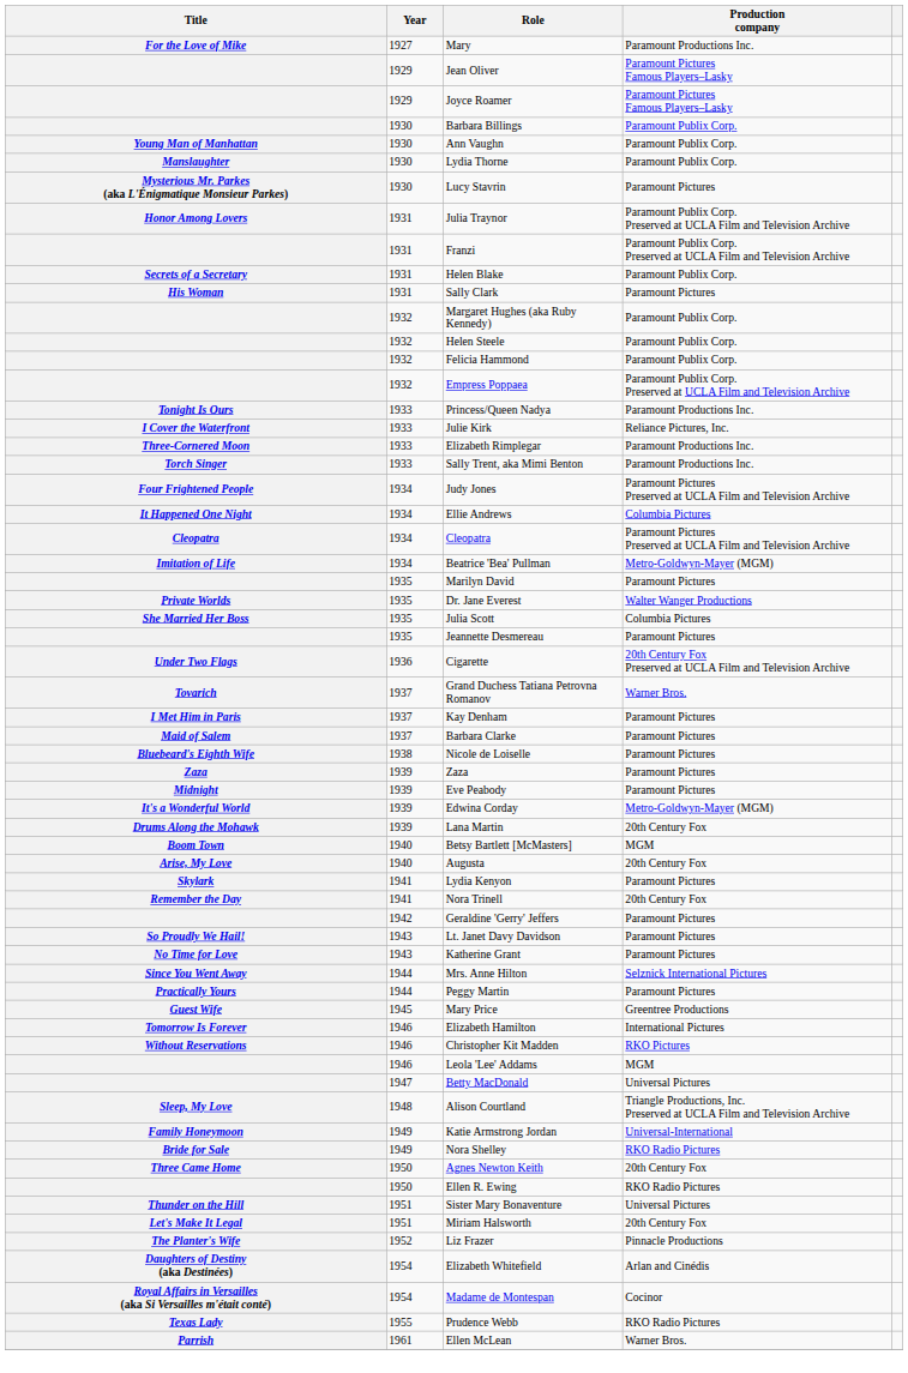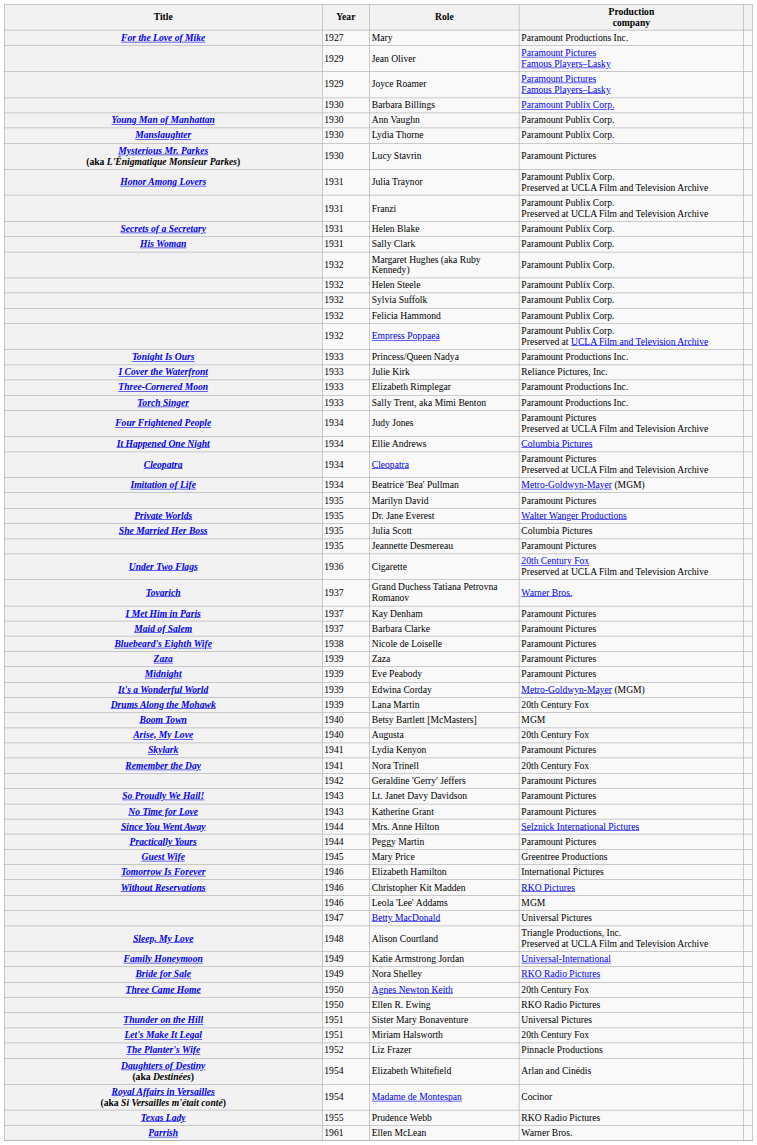Sally Clark | Production company: Paramount Pictures -> Paramount Publix Corp.
+ row: 1932 | Sylvia Suffolk | Paramount Publix Corp.
